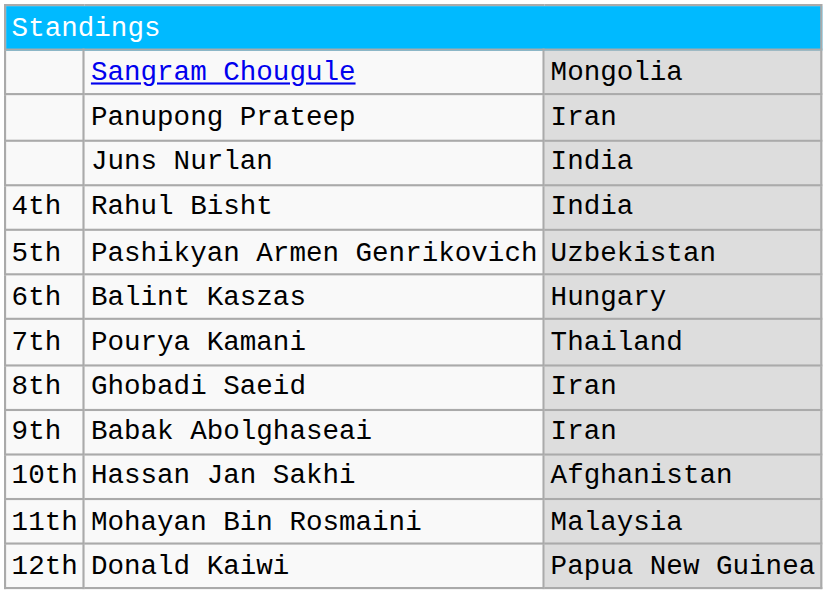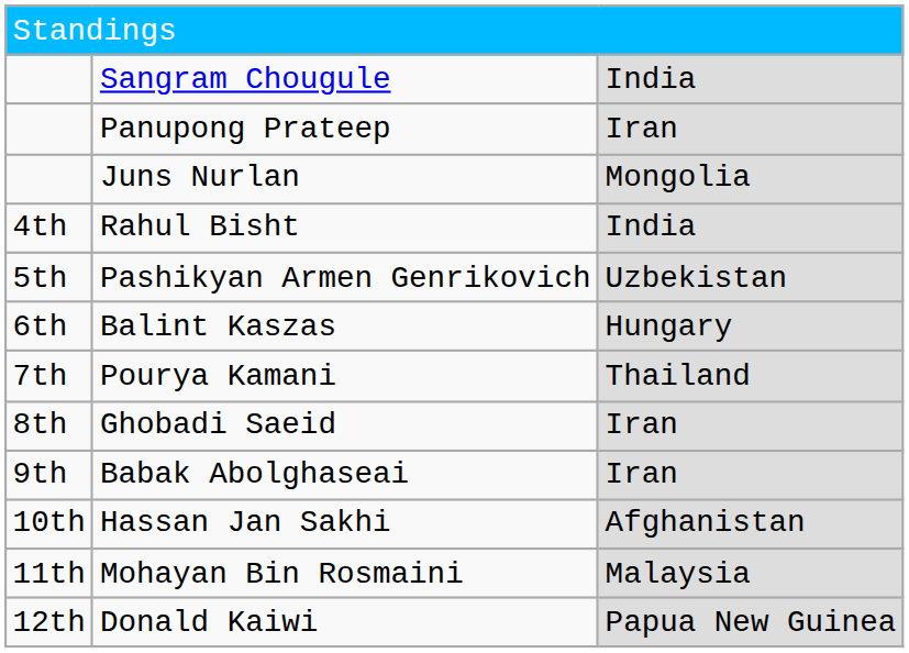Sangram Chougule | column 3: Mongolia -> India
Juns Nurlan | column 3: India -> Mongolia
